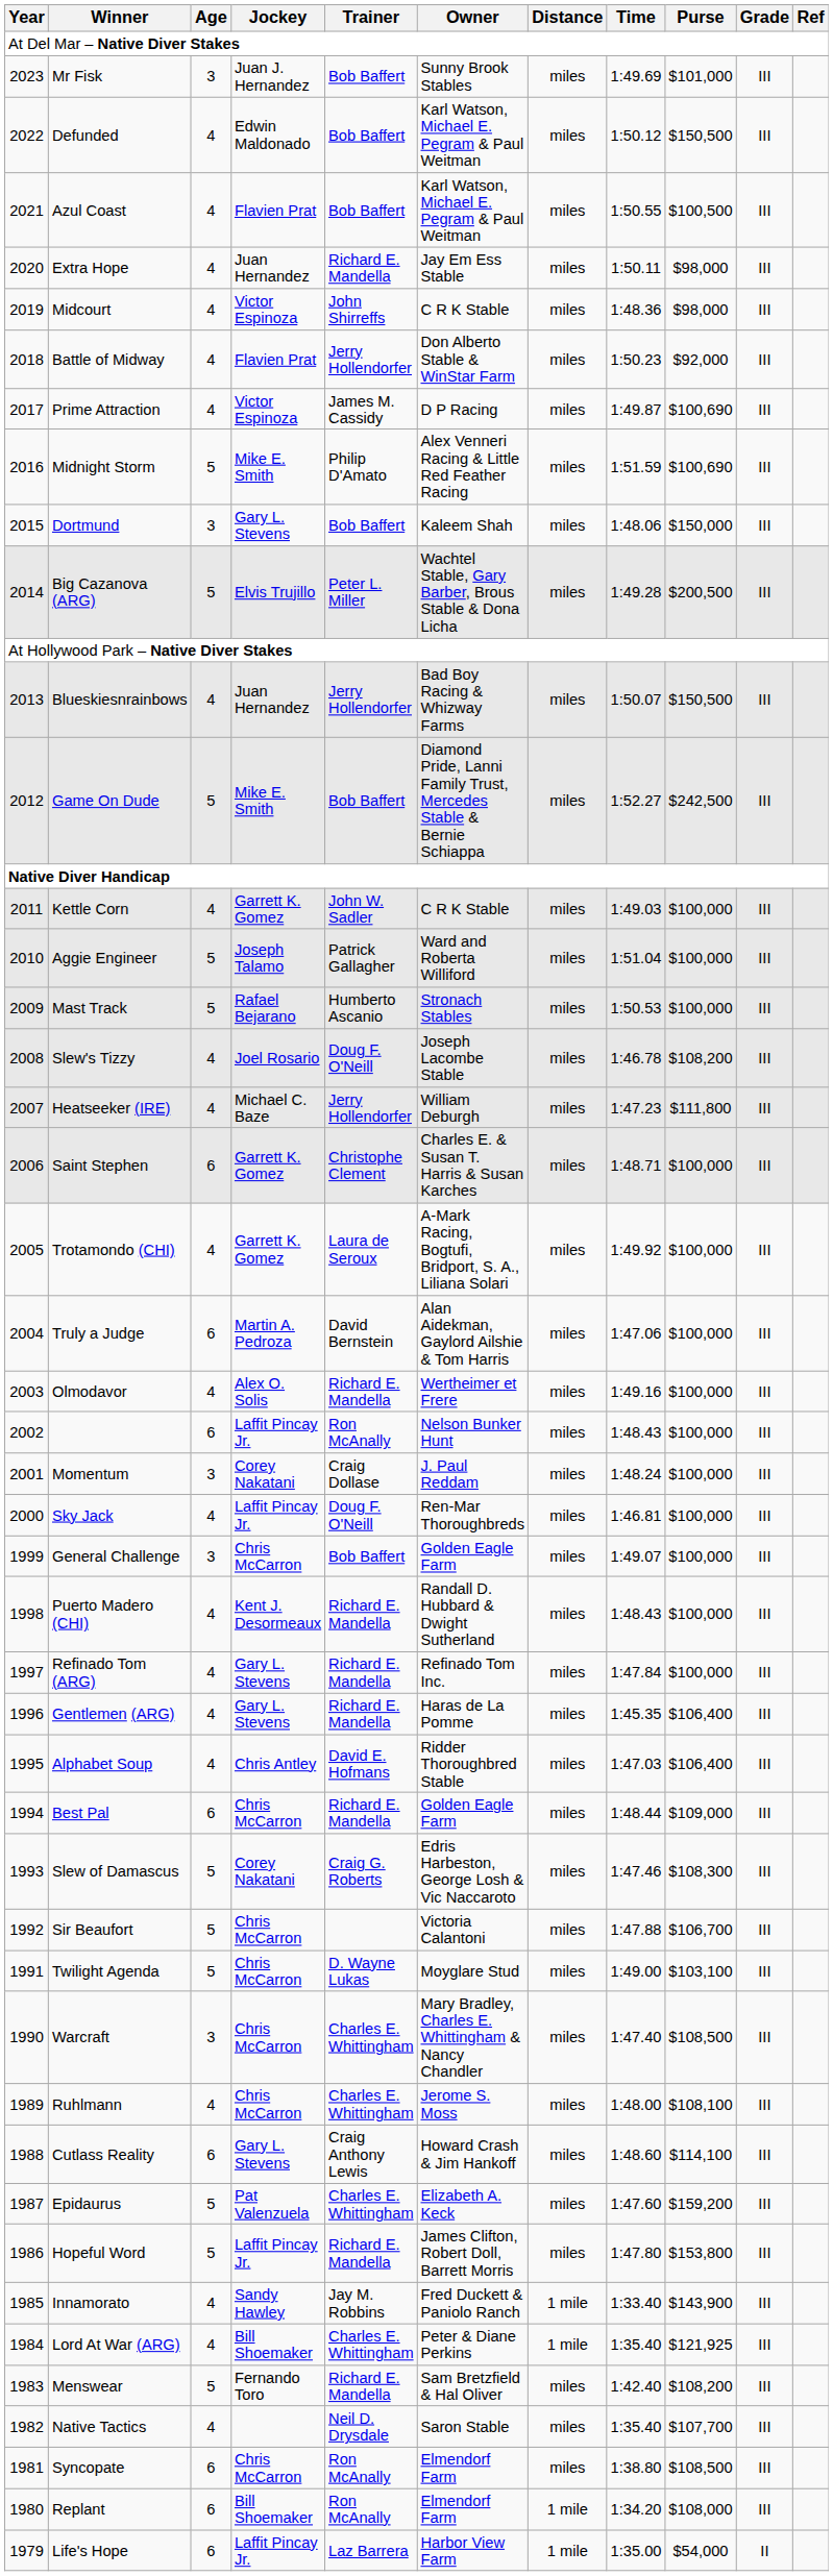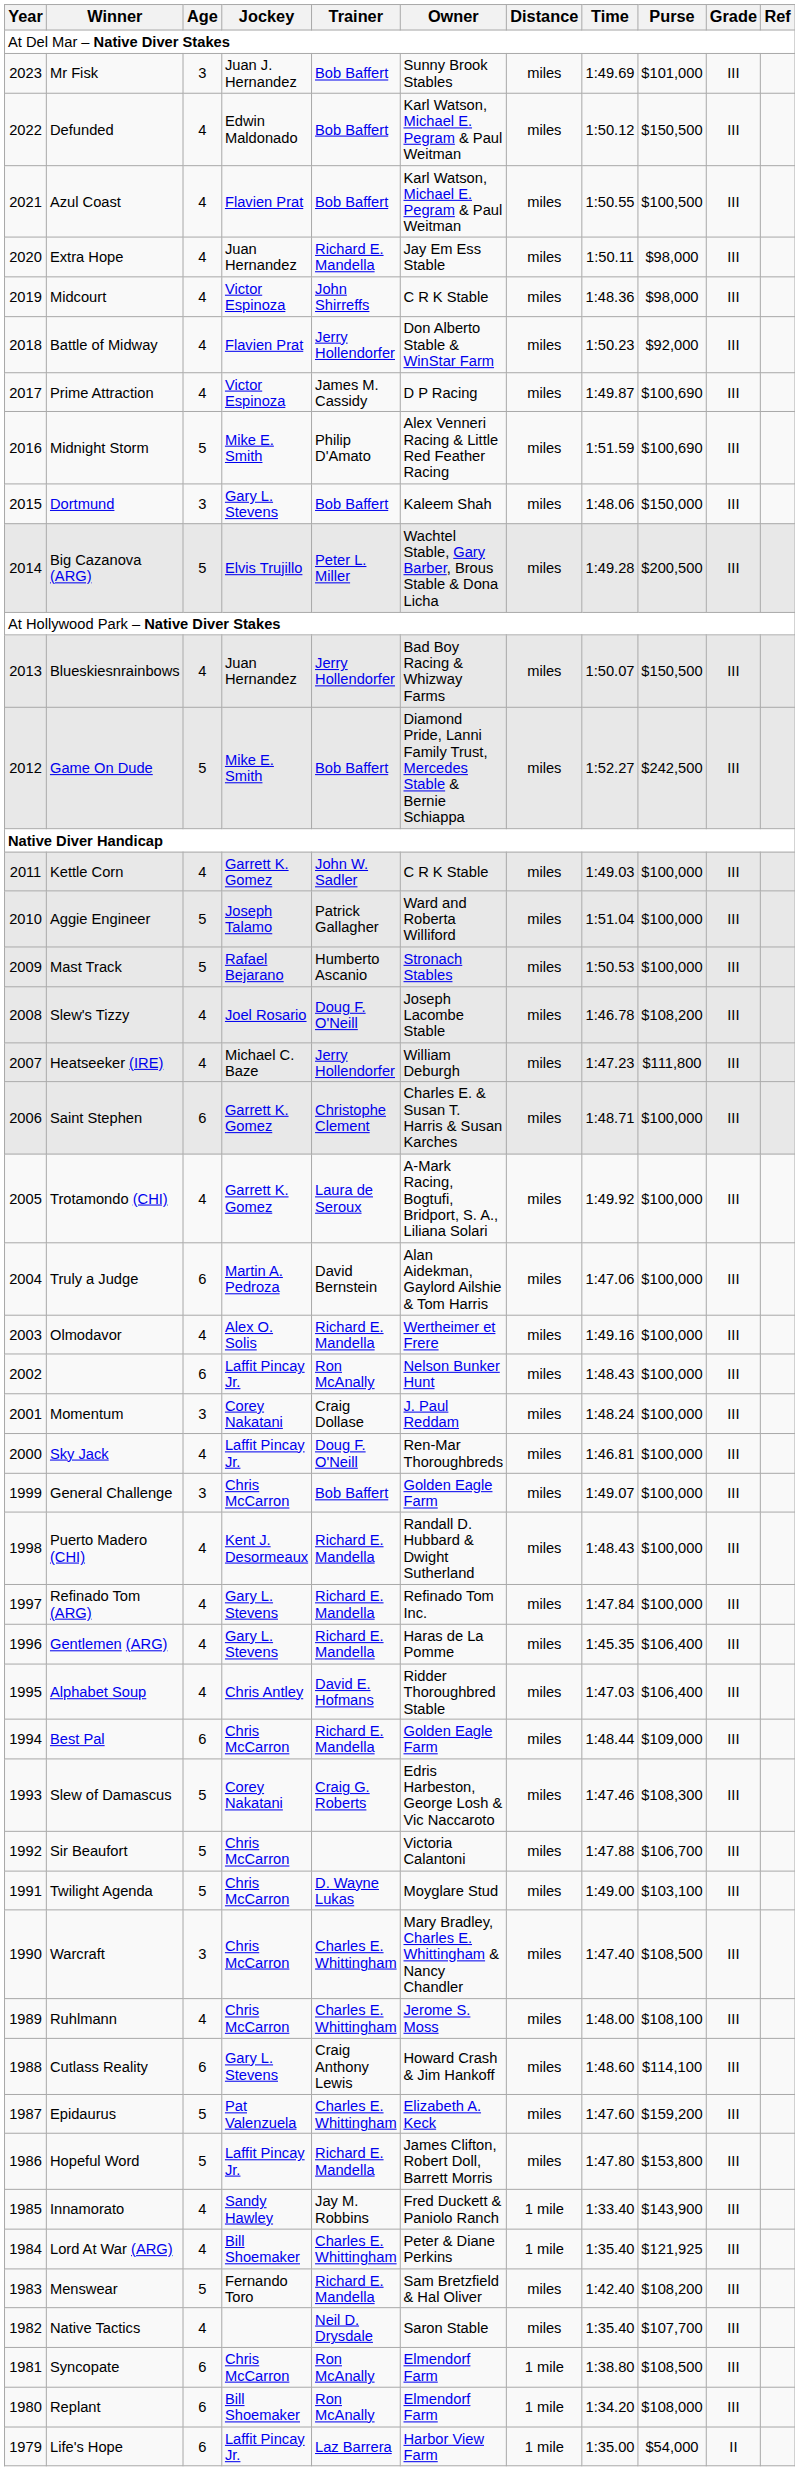Syncopate | Distance: miles -> 1 mile
